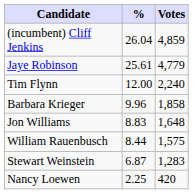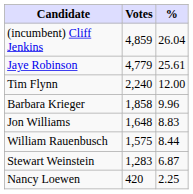columns swapped: Votes <-> %
